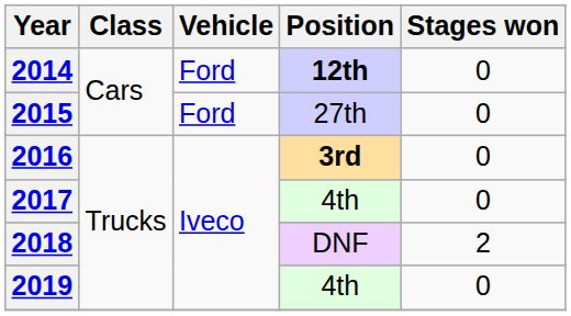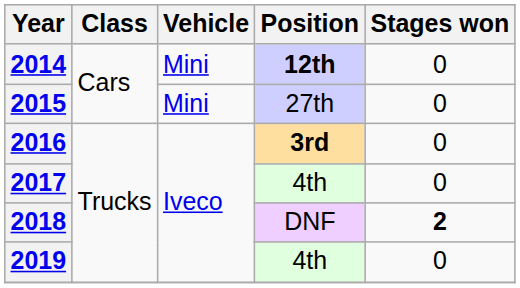2014 | Vehicle: Ford -> Mini
2015 | Vehicle: Ford -> Mini
2018 | Stages won: normal -> bold
